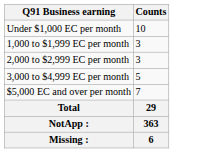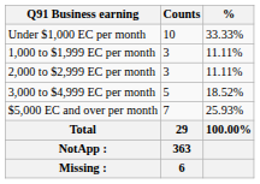+ column: % | 33.33% | 11.11% | 11.11% | 18.52% | 25.93% | 100.00%
